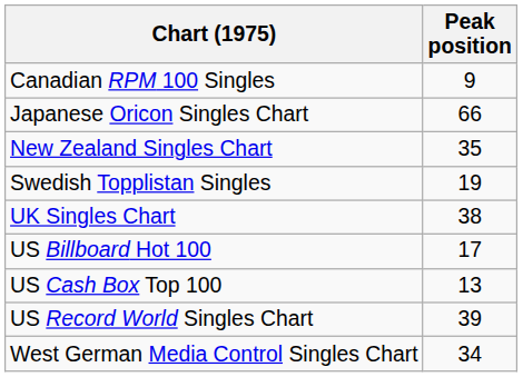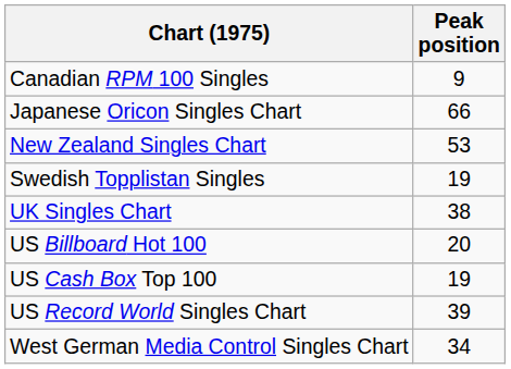New Zealand Singles Chart | Peak position: 35 -> 53
US Billboard Hot 100 | Peak position: 17 -> 20
US Cash Box Top 100 | Peak position: 13 -> 19
